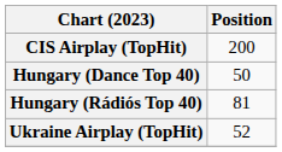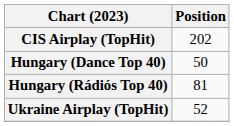CIS Airplay (TopHit) | Position: 200 -> 202
